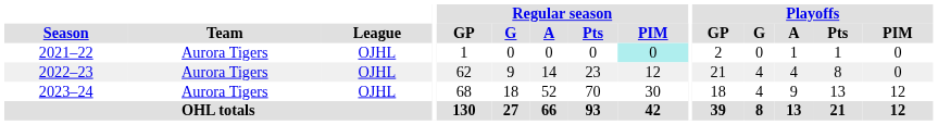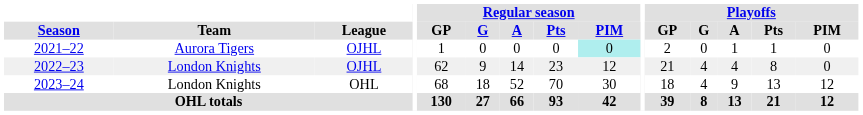2022–23 | Team: Aurora Tigers -> London Knights
2023–24 | Team: Aurora Tigers -> London Knights
2023–24 | League: OJHL -> OHL
